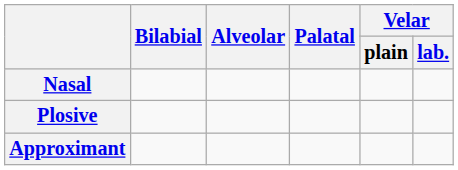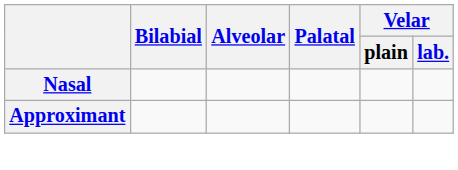- row: Plosive
